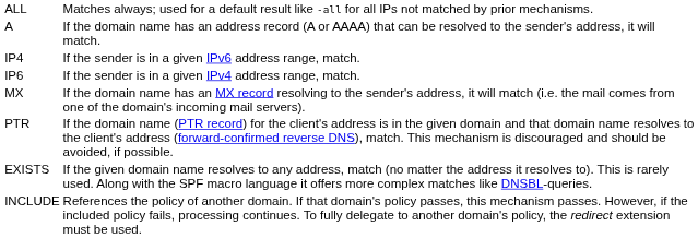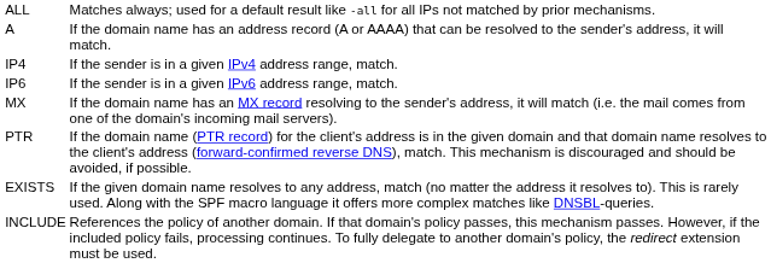IP4 | column 2: If the sender is in a given IPv6 address range, match. -> If the sender is in a given IPv4 address range, match.
IP6 | column 2: If the sender is in a given IPv4 address range, match. -> If the sender is in a given IPv6 address range, match.
